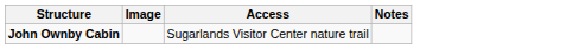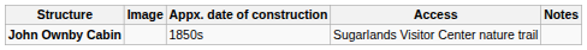+ column: Appx. date of construction | 1850s
